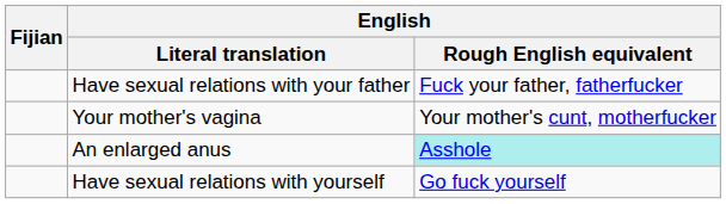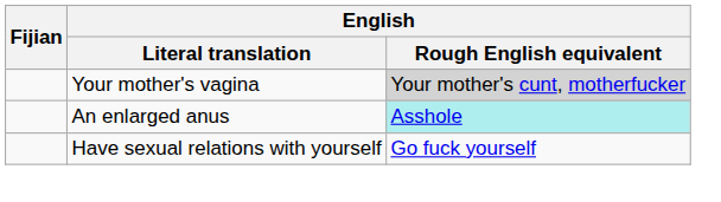- row: Have sexual relations with your father | Fuck your father, fatherfucker
Your mother's vagina | English / Rough English equivalent: no background -> lightgrey background
